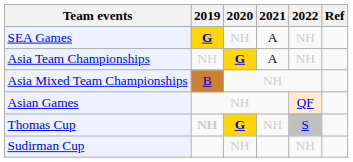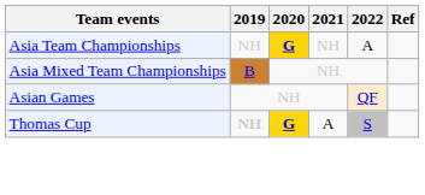- row: SEA Games | G | NH | A | NH
Asia Team Championships | 2021: A -> NH
Asia Team Championships | 2022: NH -> A
Thomas Cup | 2021: NH -> A
- row: Sudirman Cup | NH | NH
